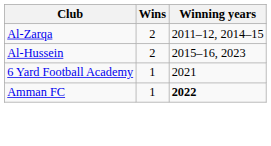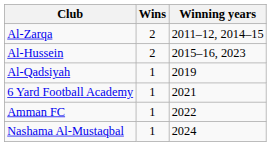+ row: Al-Qadsiyah | 1 | 2019
Amman FC | Winning years: bold -> normal
+ row: Nashama Al-Mustaqbal | 1 | 2024
